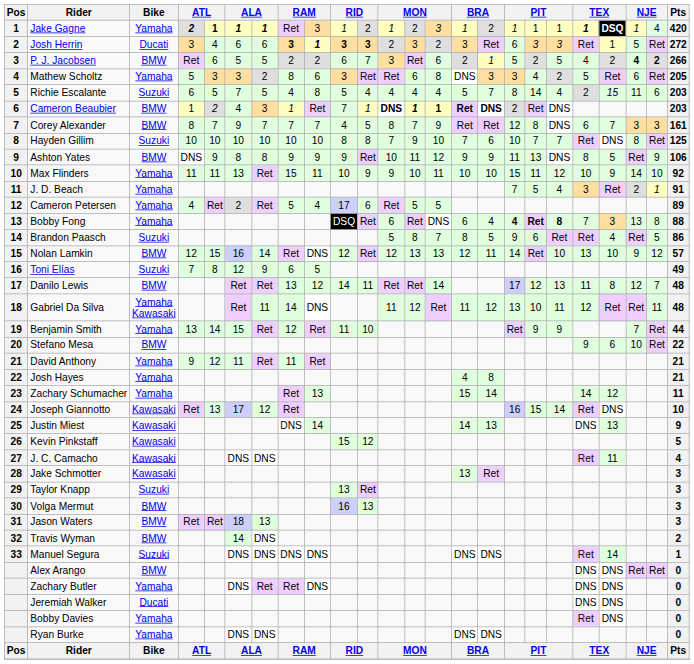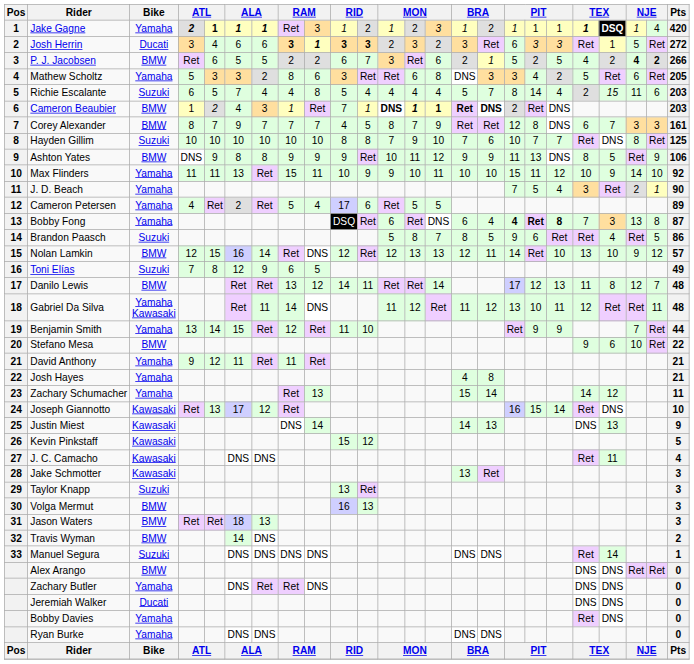Richie Escalante | column 7: 5 -> 4
J. D. Beach | Pts: 91 -> 90
Bobby Fong | Pts: 88 -> 87
